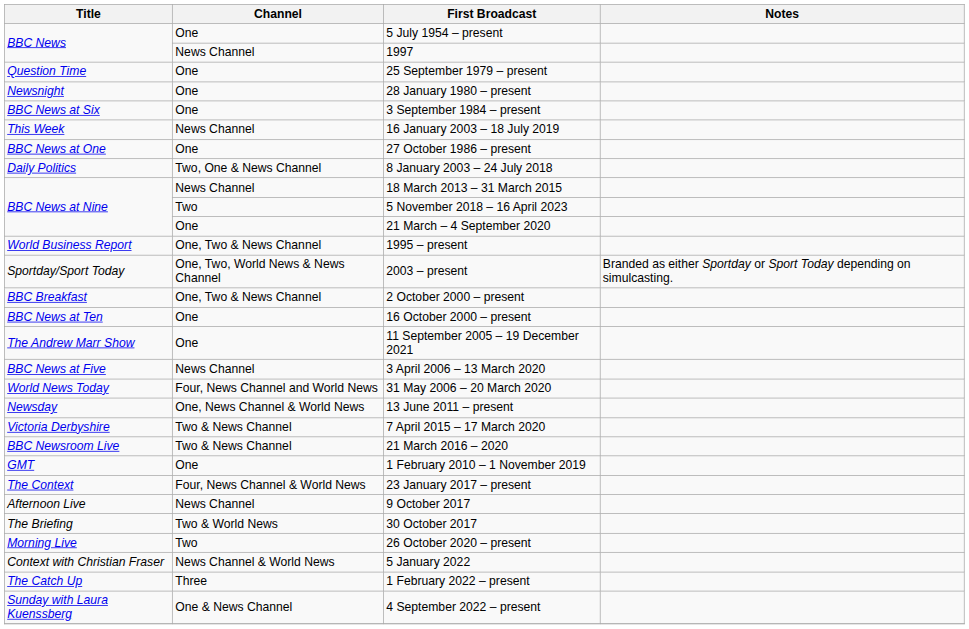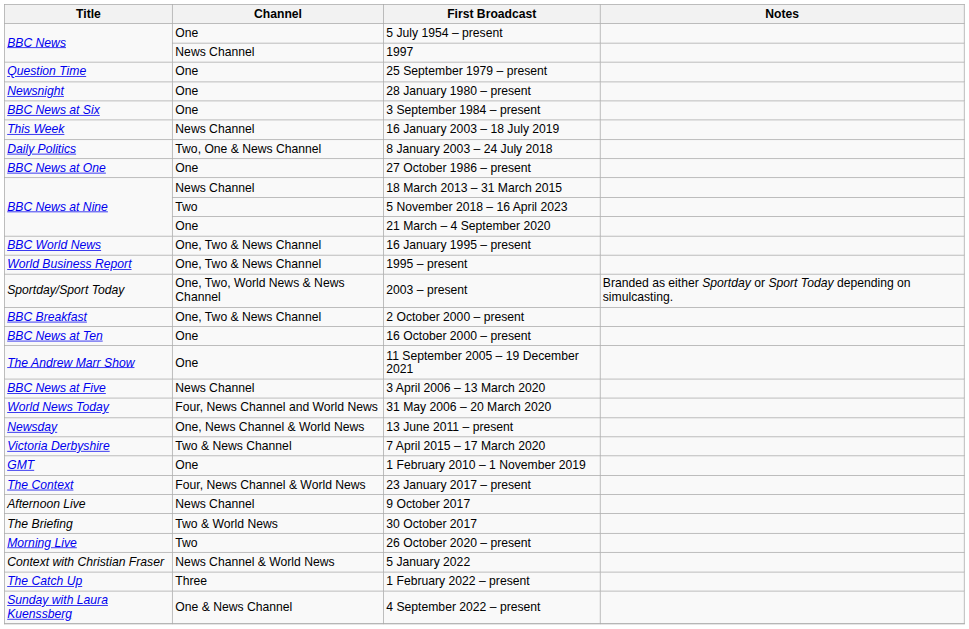rows swapped: 8 January 2003 – 24 July 2018 <-> 27 October 1986 – present
+ row: BBC World News | One, Two & News Channel | 16 January 1995 – present
- row: BBC Newsroom Live | Two & News Channel | 21 March 2016 – 2020
